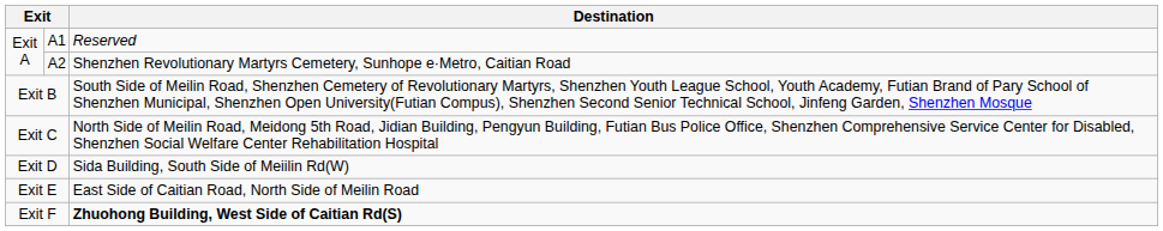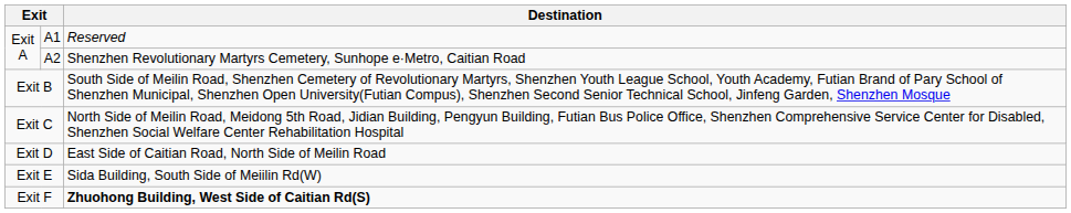Exit D | Destination: Sida Building, South Side of Meiilin Rd(W) -> East Side of Caitian Road, North Side of Meilin Road
Exit E | Destination: East Side of Caitian Road, North Side of Meilin Road -> Sida Building, South Side of Meiilin Rd(W)
